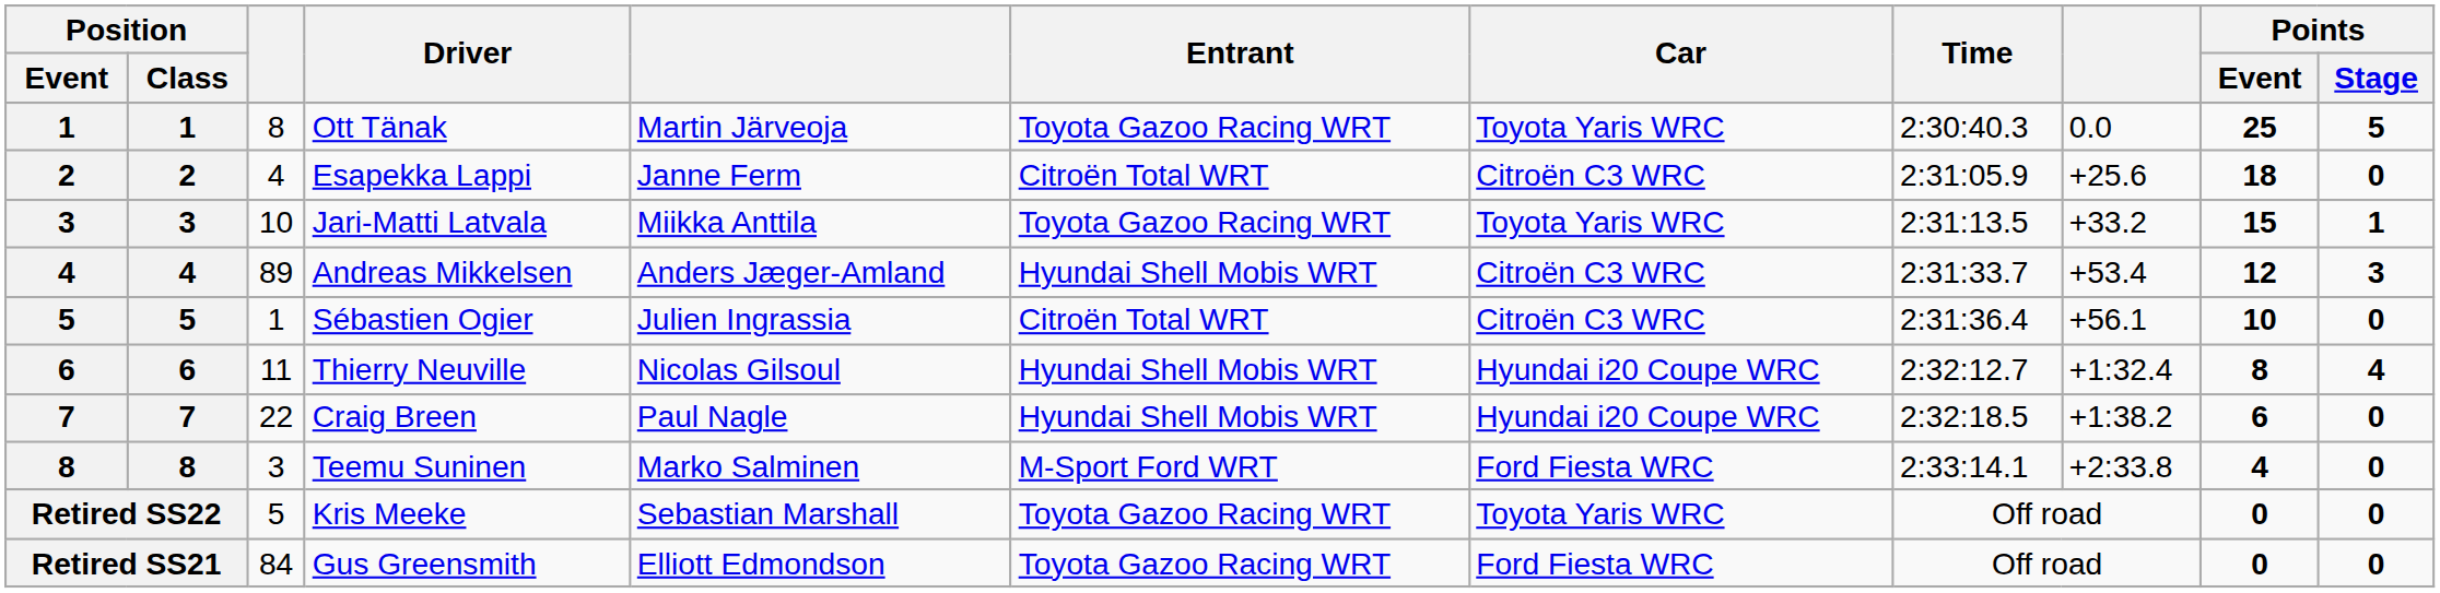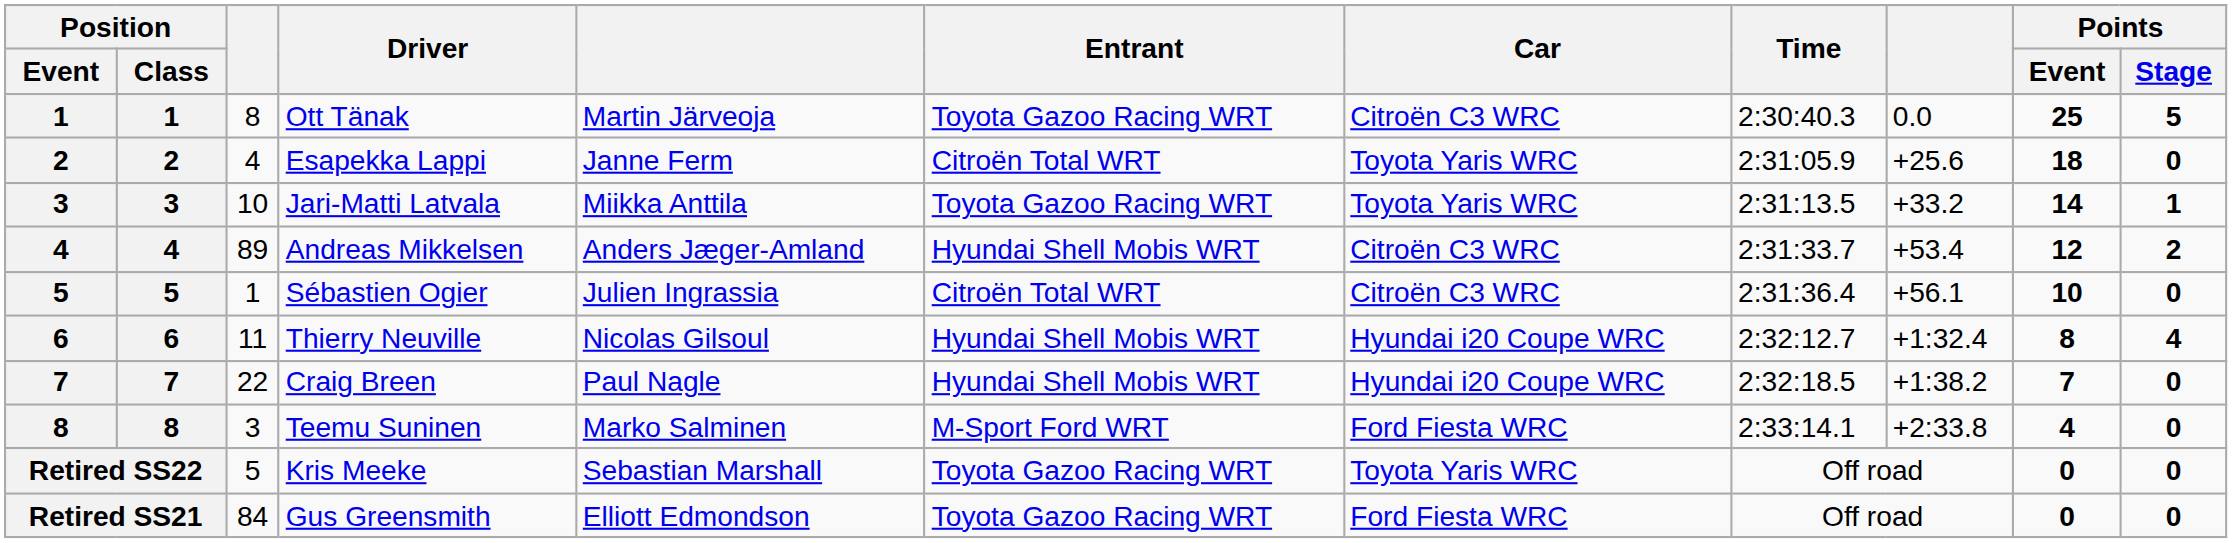Ott Tänak | Car: Toyota Yaris WRC -> Citroën C3 WRC
Esapekka Lappi | Car: Citroën C3 WRC -> Toyota Yaris WRC
Jari-Matti Latvala | Points / Event: 15 -> 14
Andreas Mikkelsen | Points / Stage: 3 -> 2
Craig Breen | Points / Event: 6 -> 7
